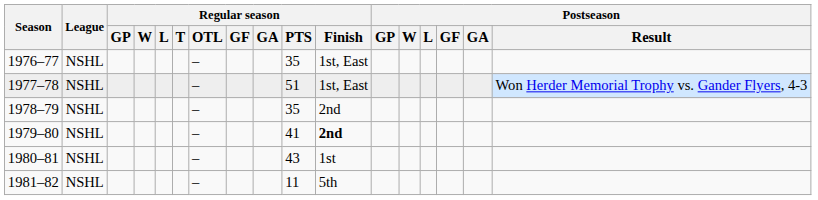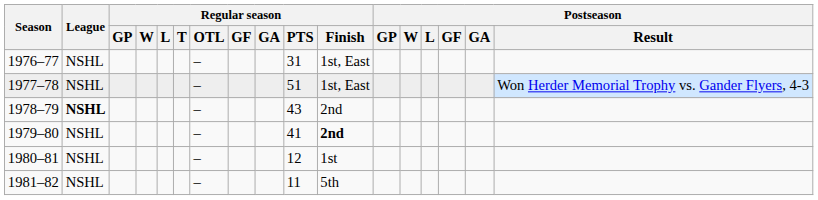1976–77 | Regular season / PTS: 35 -> 31
1978–79 | League: normal -> bold
1978–79 | Regular season / PTS: 35 -> 43
1980–81 | Regular season / PTS: 43 -> 12
